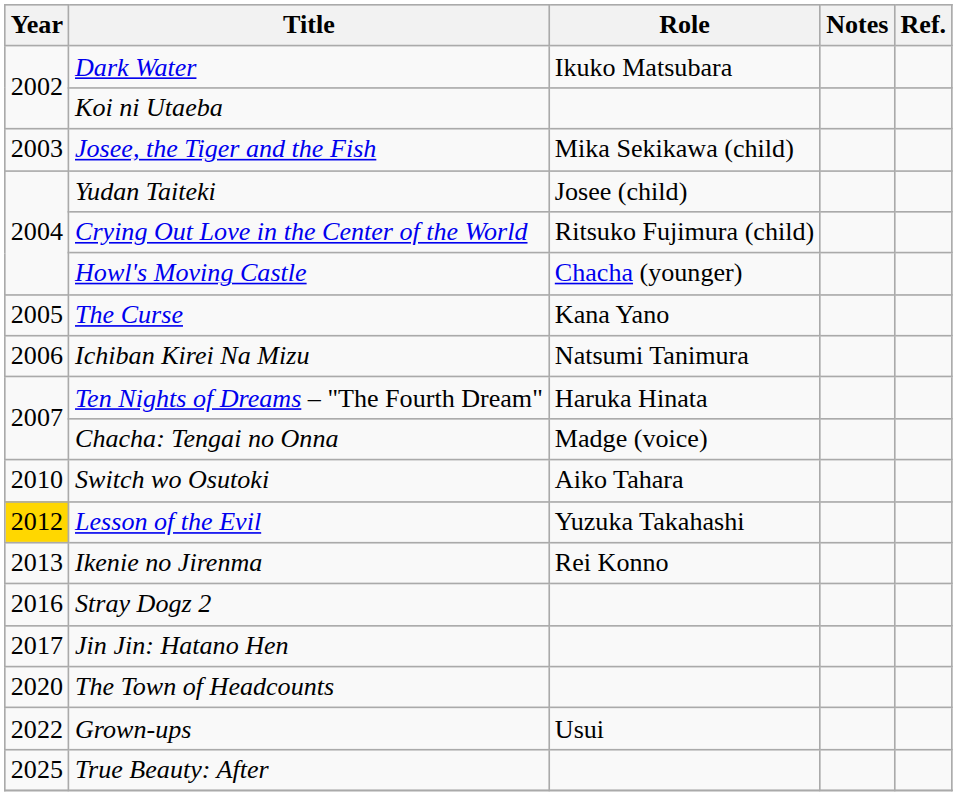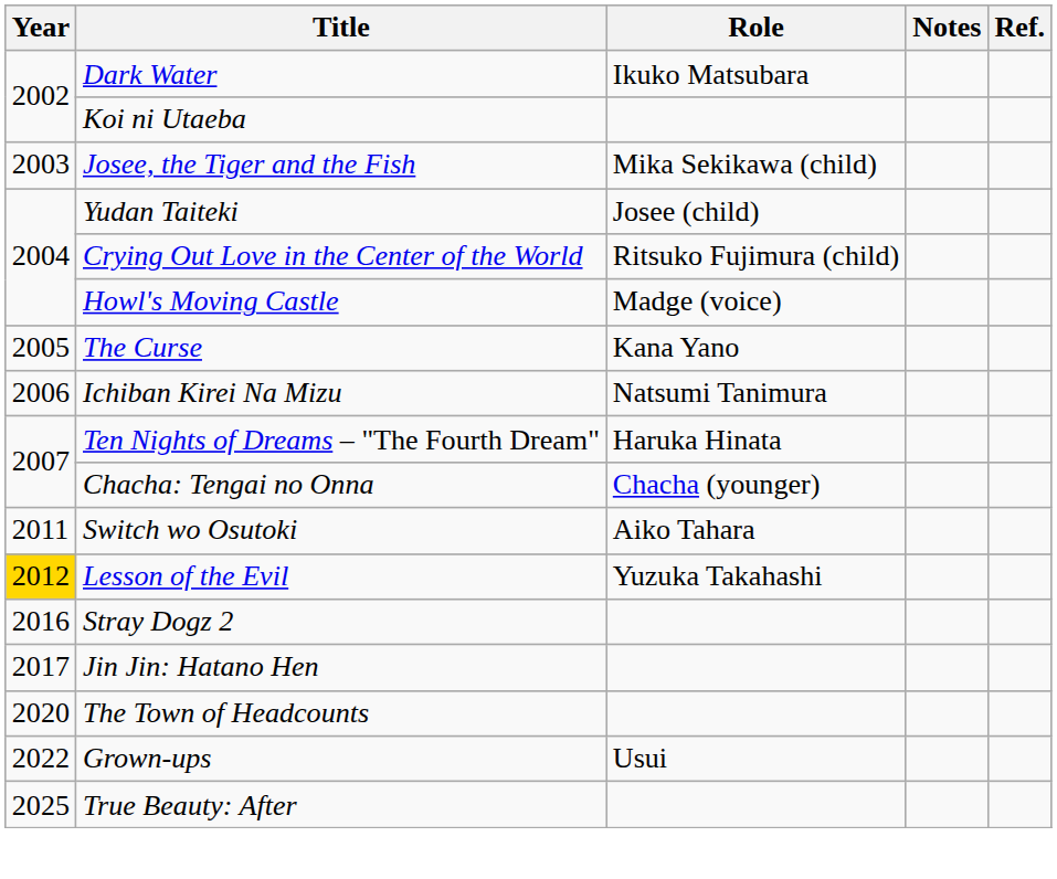Howl's Moving Castle | Role: Chacha (younger) -> Madge (voice)
Chacha: Tengai no Onna | Role: Madge (voice) -> Chacha (younger)
Switch wo Osutoki | Year: 2010 -> 2011
- row: 2013 | Ikenie no Jirenma | Rei Konno
